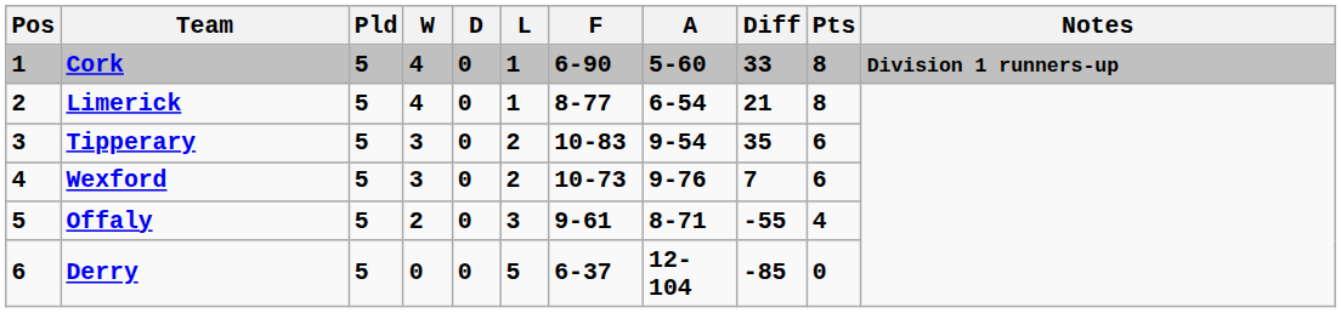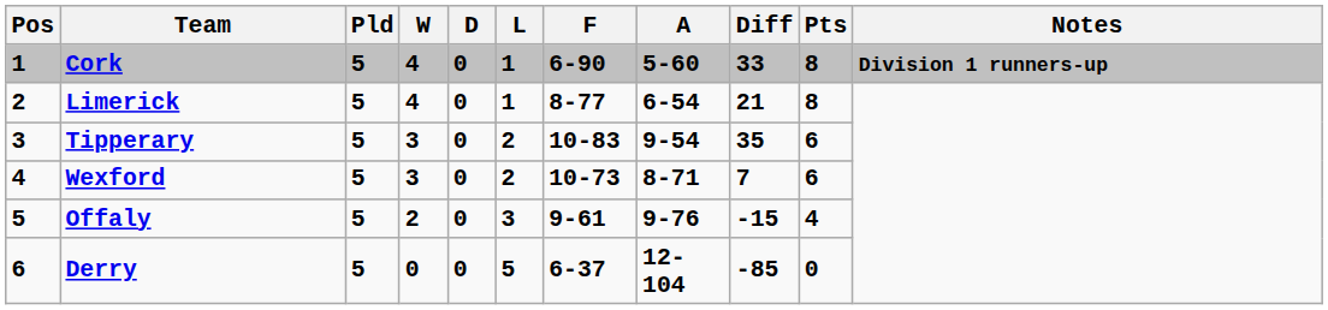Wexford | A: 9-76 -> 8-71
Offaly | A: 8-71 -> 9-76
Offaly | Diff: -55 -> -15
